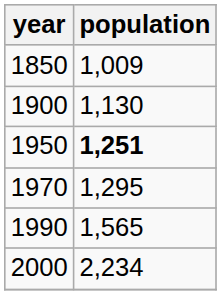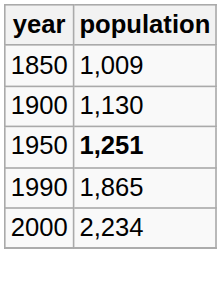- row: 1970 | 1,295
1990 | population: 1,565 -> 1,865
